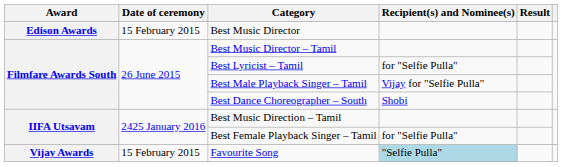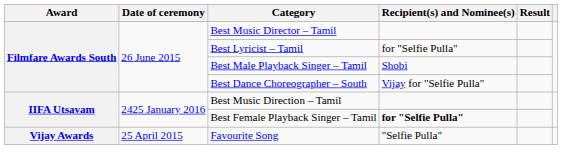- row: Edison Awards | 15 February 2015 | Best Music Director
Best Male Playback Singer – Tamil | Recipient(s) and Nominee(s): Vijay for "Selfie Pulla" -> Shobi
Best Dance Choreographer – South | Recipient(s) and Nominee(s): Shobi -> Vijay for "Selfie Pulla"
Best Female Playback Singer – Tamil | Recipient(s) and Nominee(s): normal -> bold
Favourite Song | Date of ceremony: 15 February 2015 -> 25 April 2015
Favourite Song | Recipient(s) and Nominee(s): lightblue background -> no background
